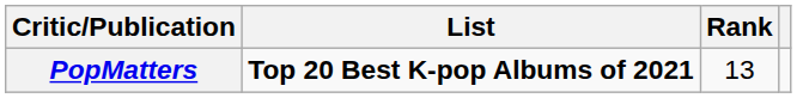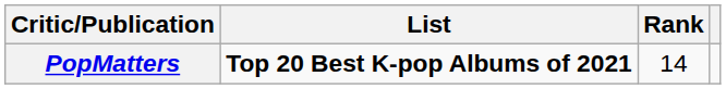PopMatters | Rank: 13 -> 14
